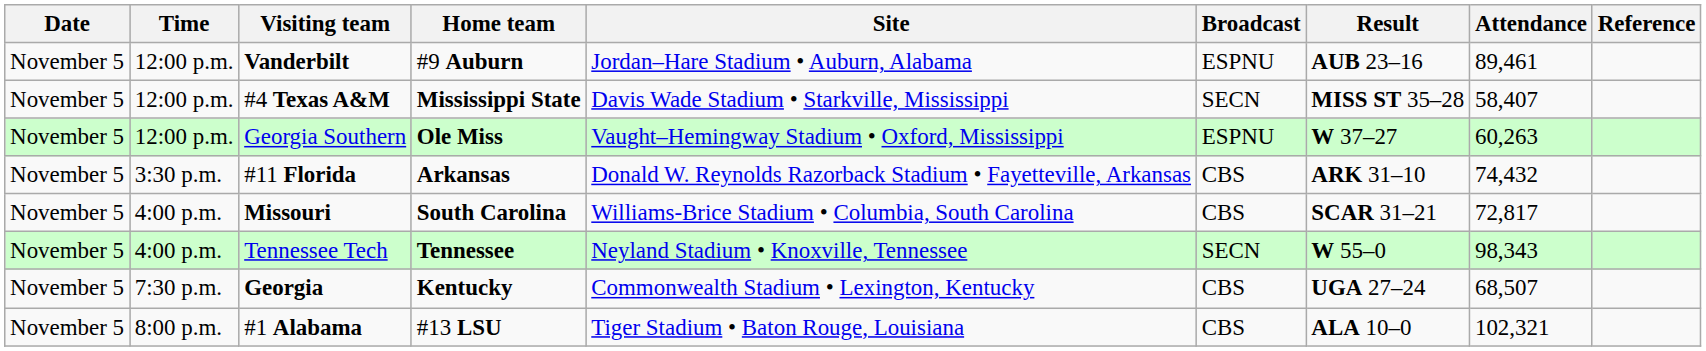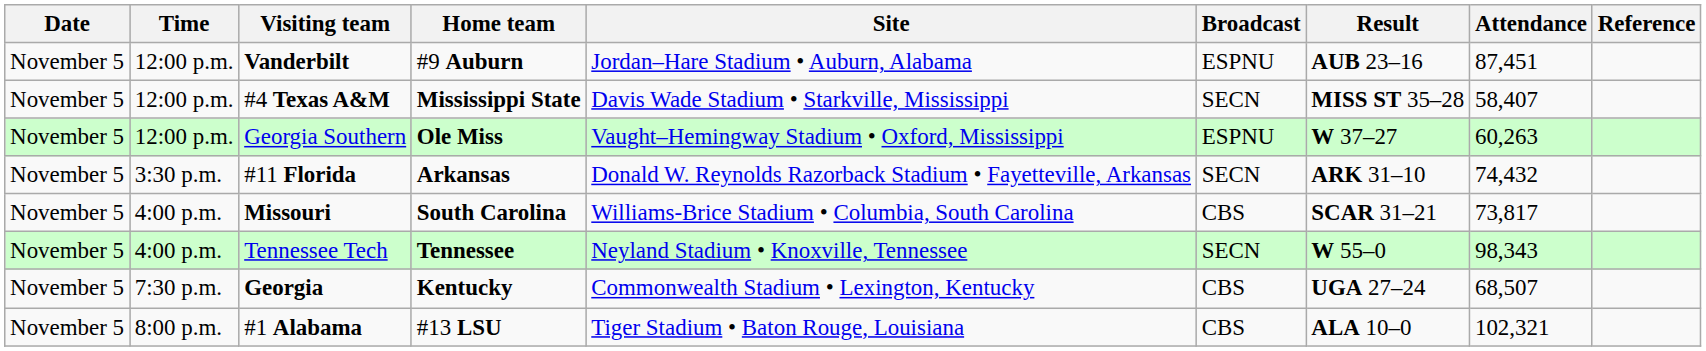Vanderbilt | Attendance: 89,461 -> 87,451
#11 Florida | Broadcast: CBS -> SECN
Missouri | Attendance: 72,817 -> 73,817
